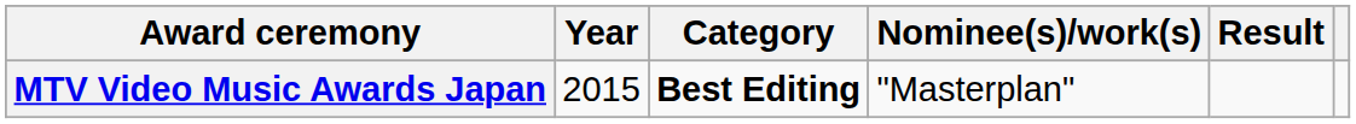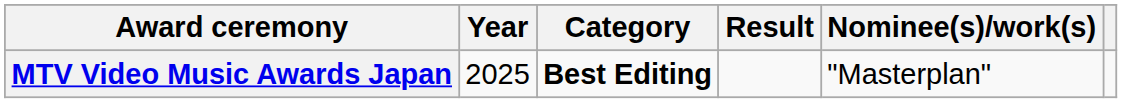columns swapped: Nominee(s)/work(s) <-> Result
MTV Video Music Awards Japan | Year: 2015 -> 2025
